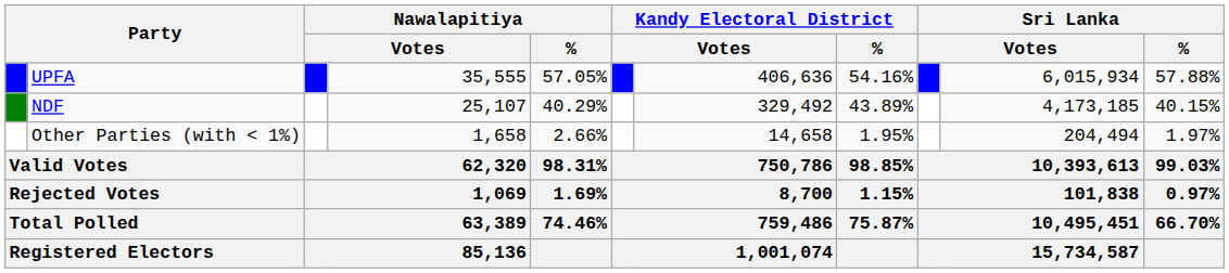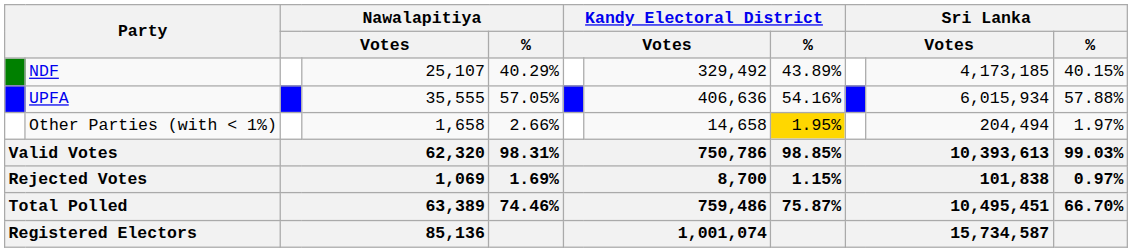rows swapped: UPFA <-> NDF
Other Parties (with < 1%) | Kandy Electoral District / %: no background -> gold background
